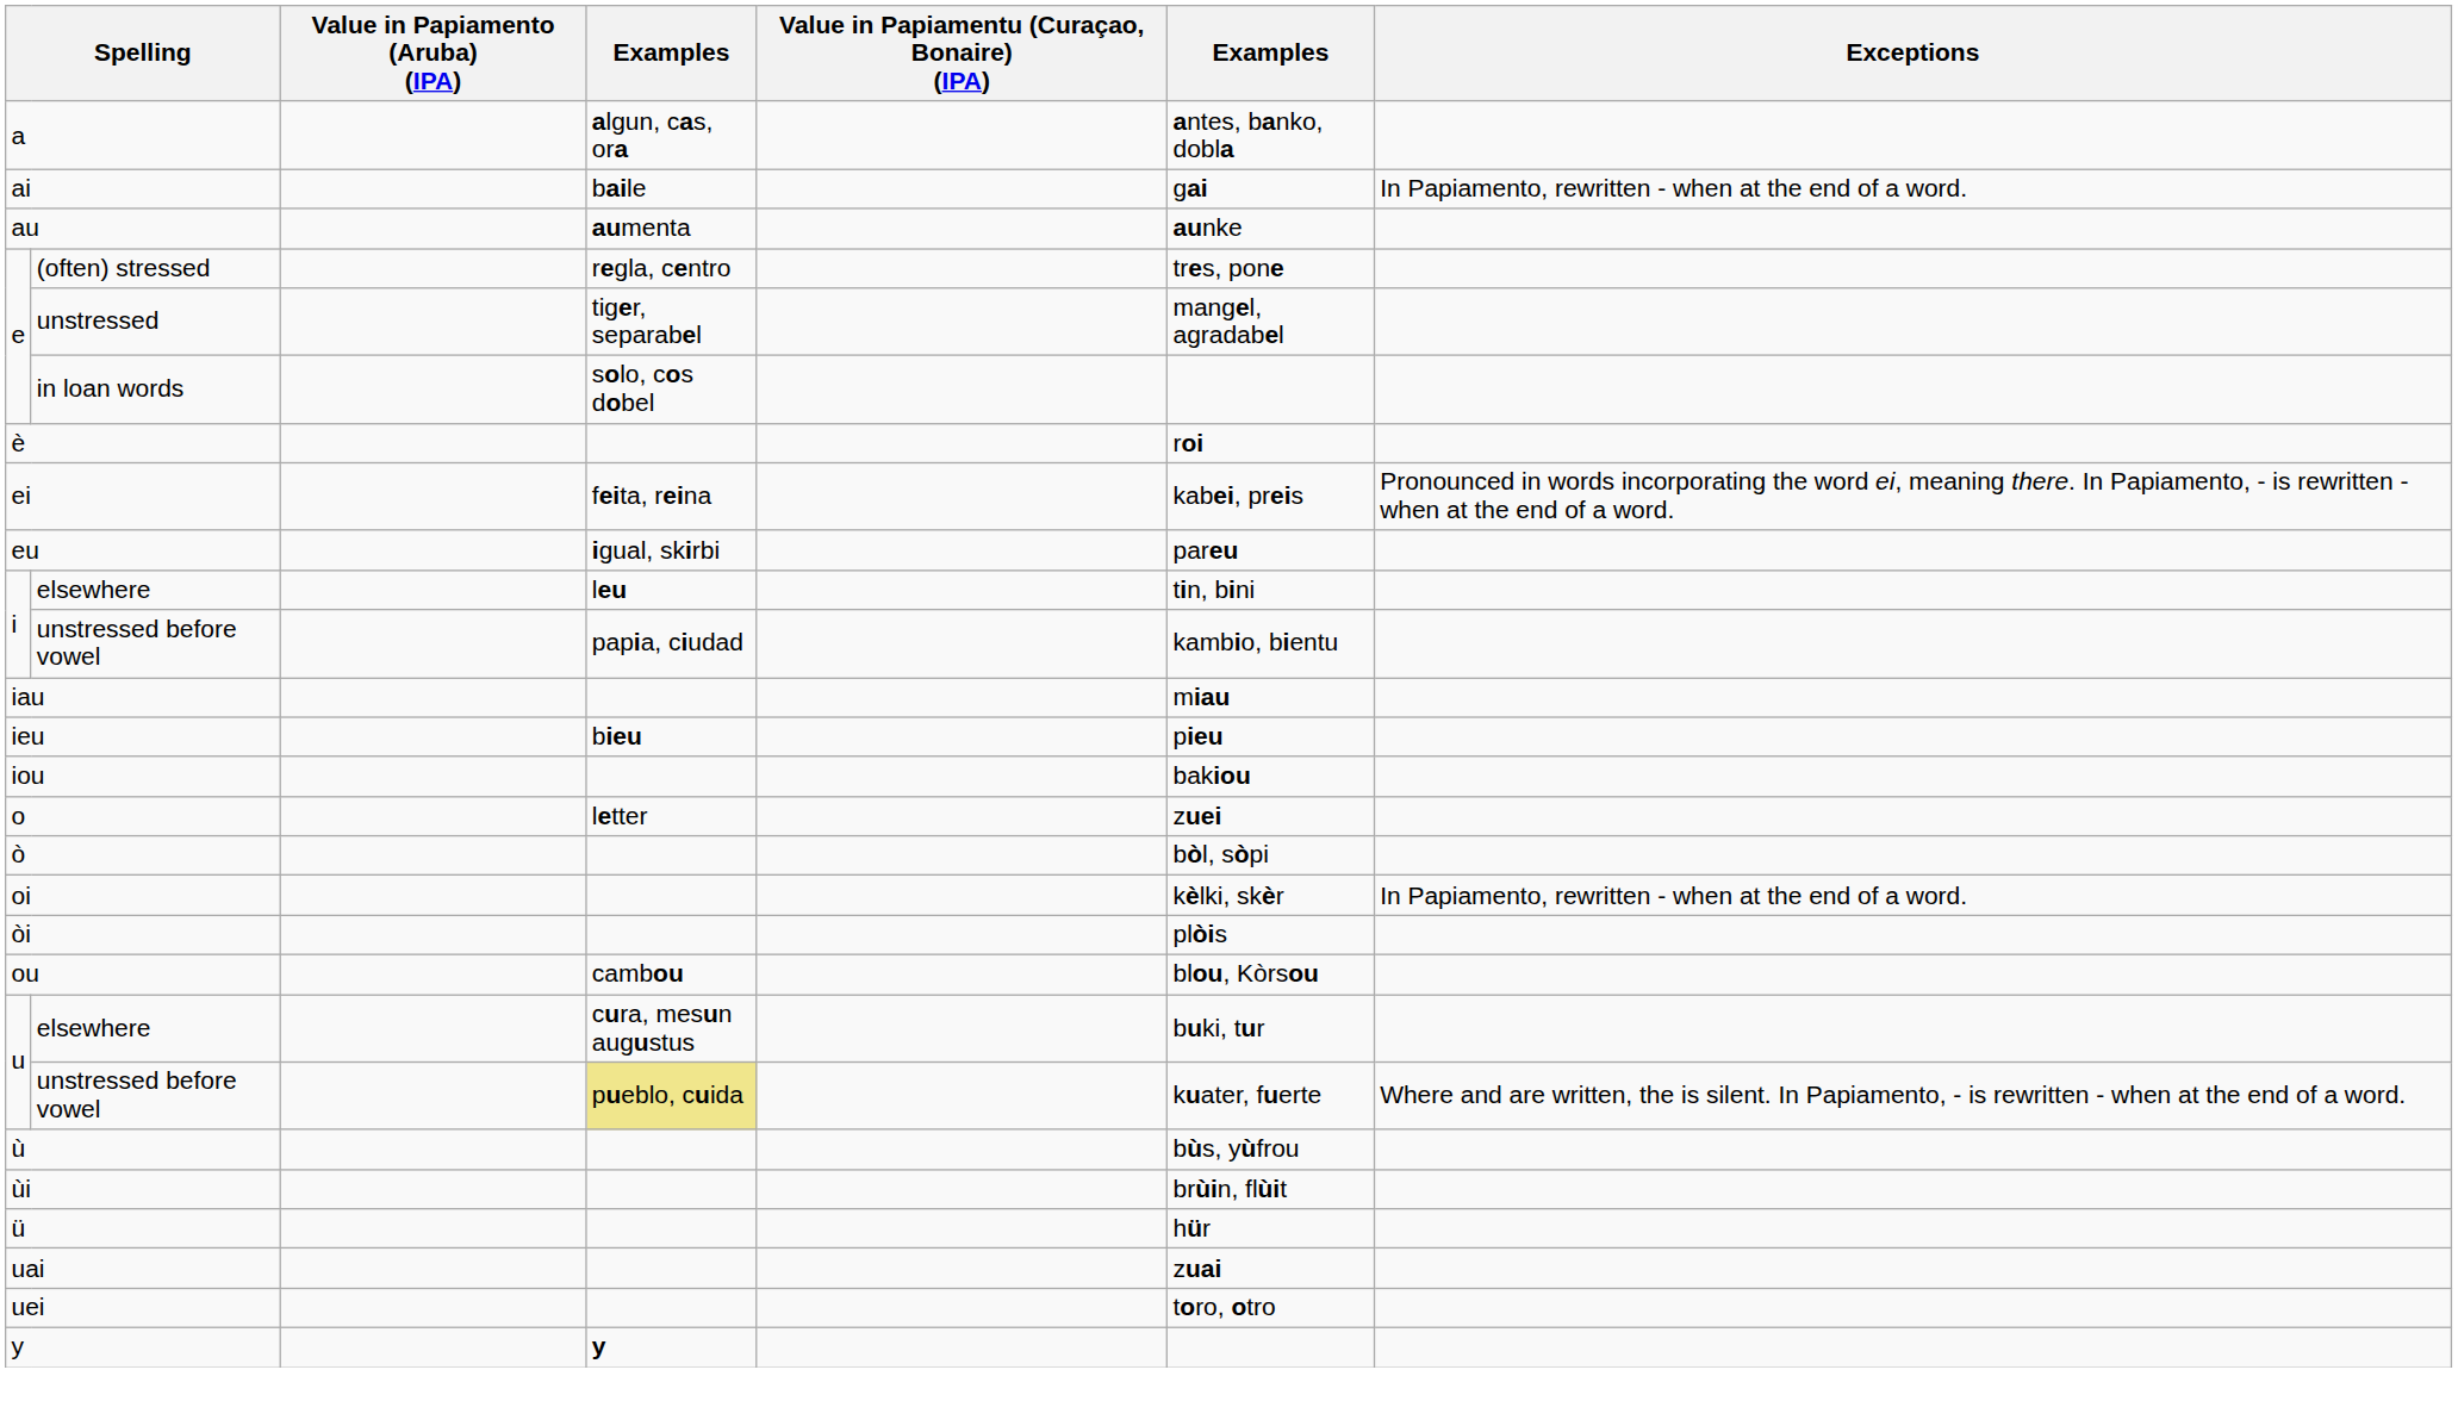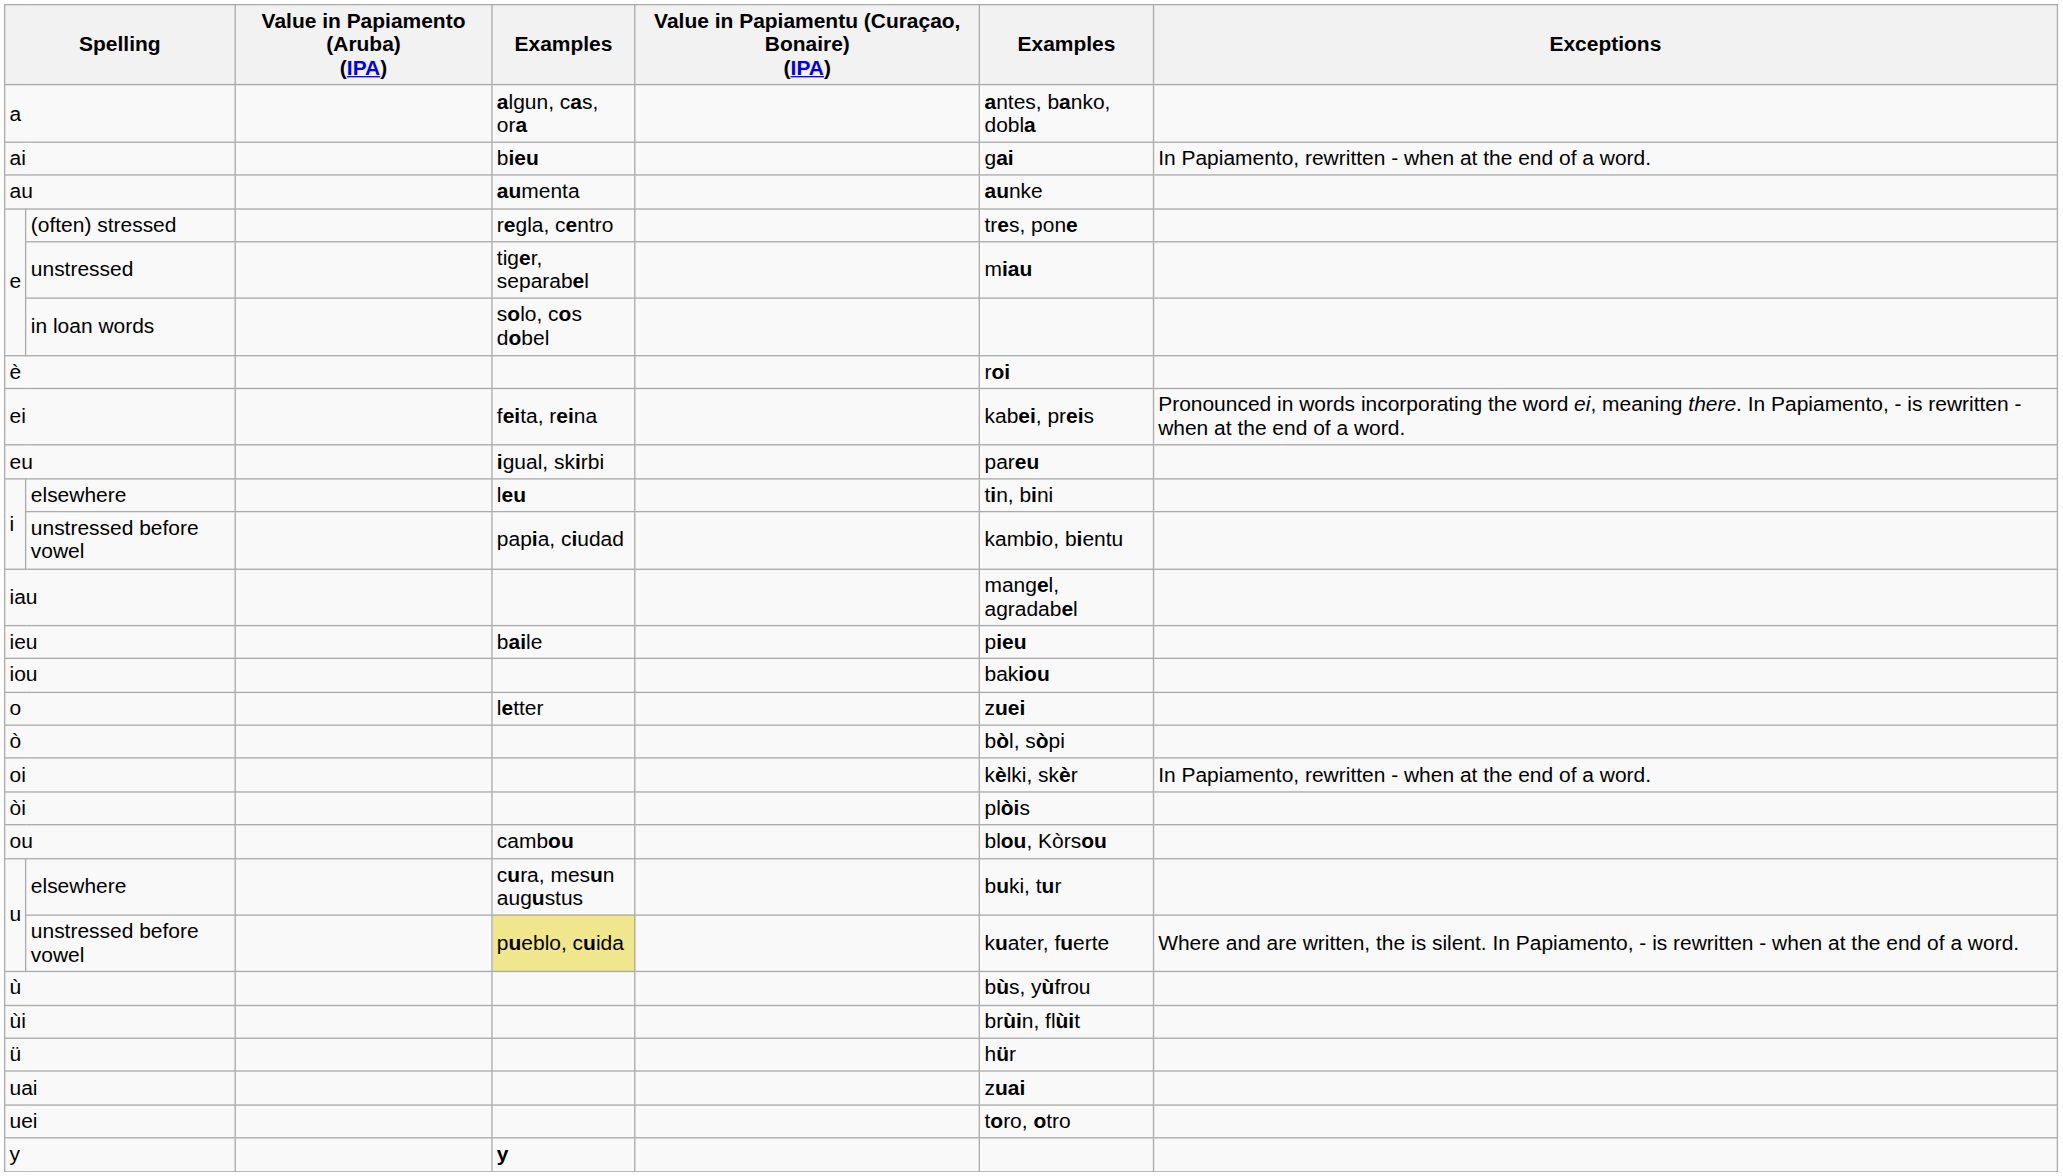ai | column 4: baile -> bieu
unstressed | column 6: mangel, agradabel -> miau
iau | column 6: miau -> mangel, agradabel
ieu | column 4: bieu -> baile
